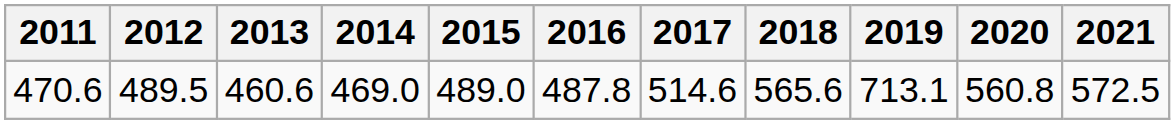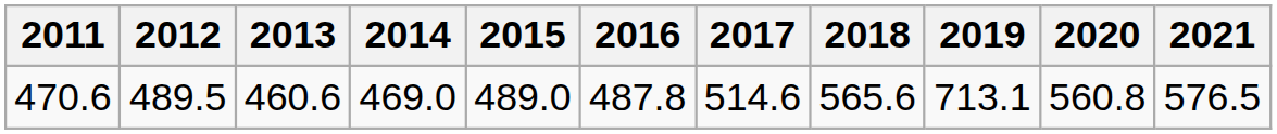470.6 | 2021: 572.5 -> 576.5
